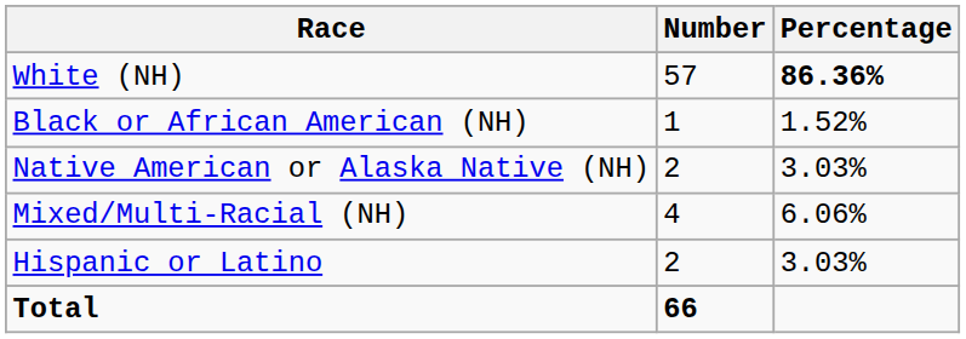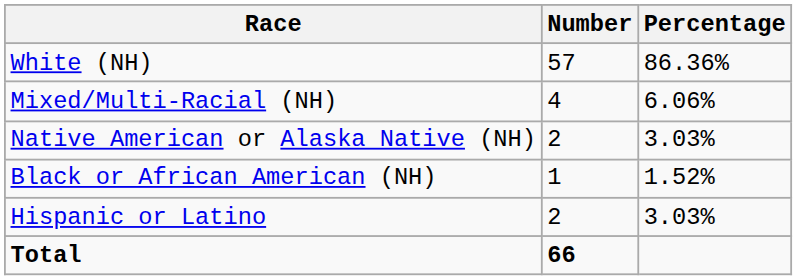White (NH) | Percentage: bold -> normal
rows swapped: Black or African American (NH) <-> Mixed/Multi-Racial (NH)
